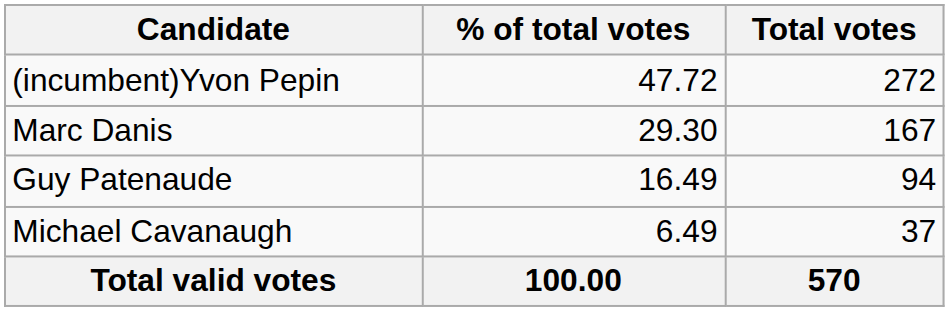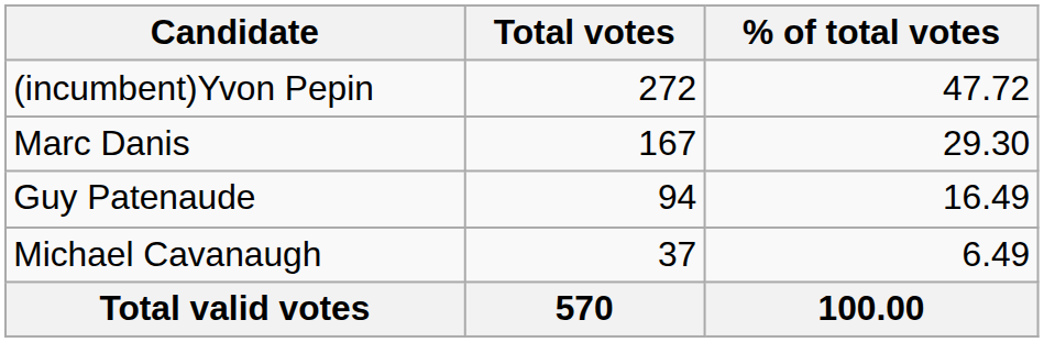columns swapped: Total votes <-> % of total votes
